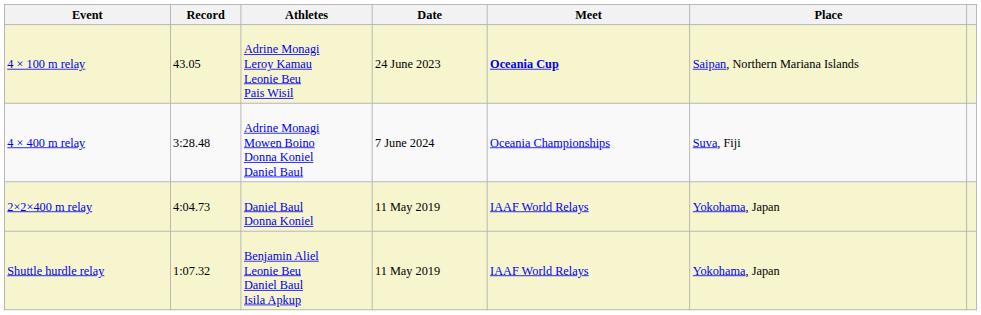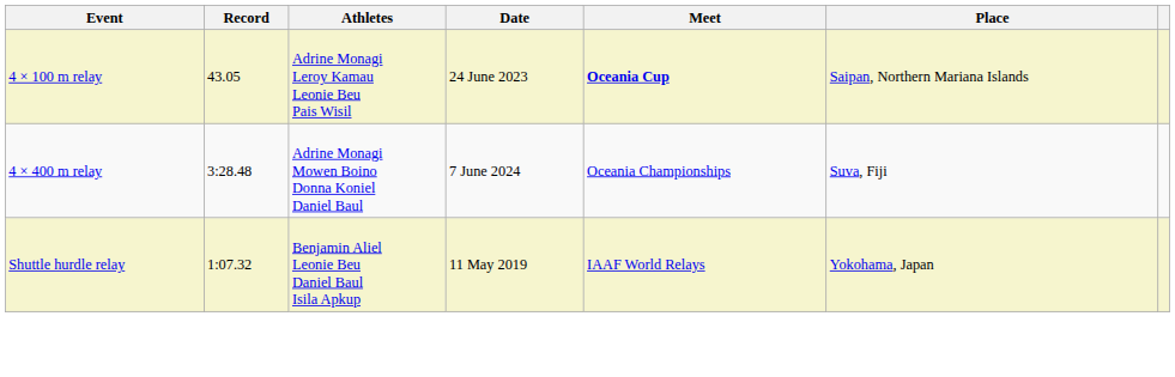- row: 2×2×400 m relay | 4:04.73 | Daniel Baul Donna Koniel | 11 May 2019 | IAAF World Relays | Yokohama, Japan
